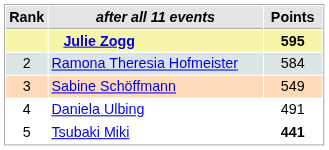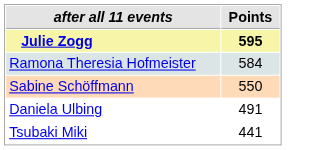- column: Rank | 2 | 3 | 4 | 5
Sabine Schöffmann | Points: 549 -> 550
Tsubaki Miki | Points: bold -> normal
